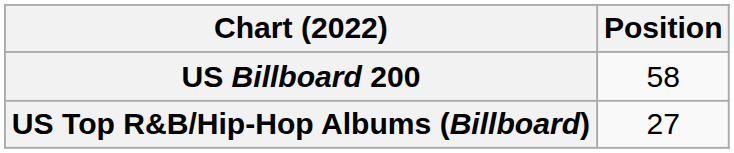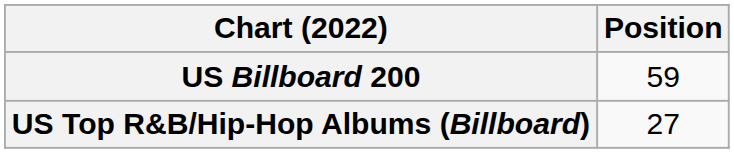US Billboard 200 | Position: 58 -> 59
